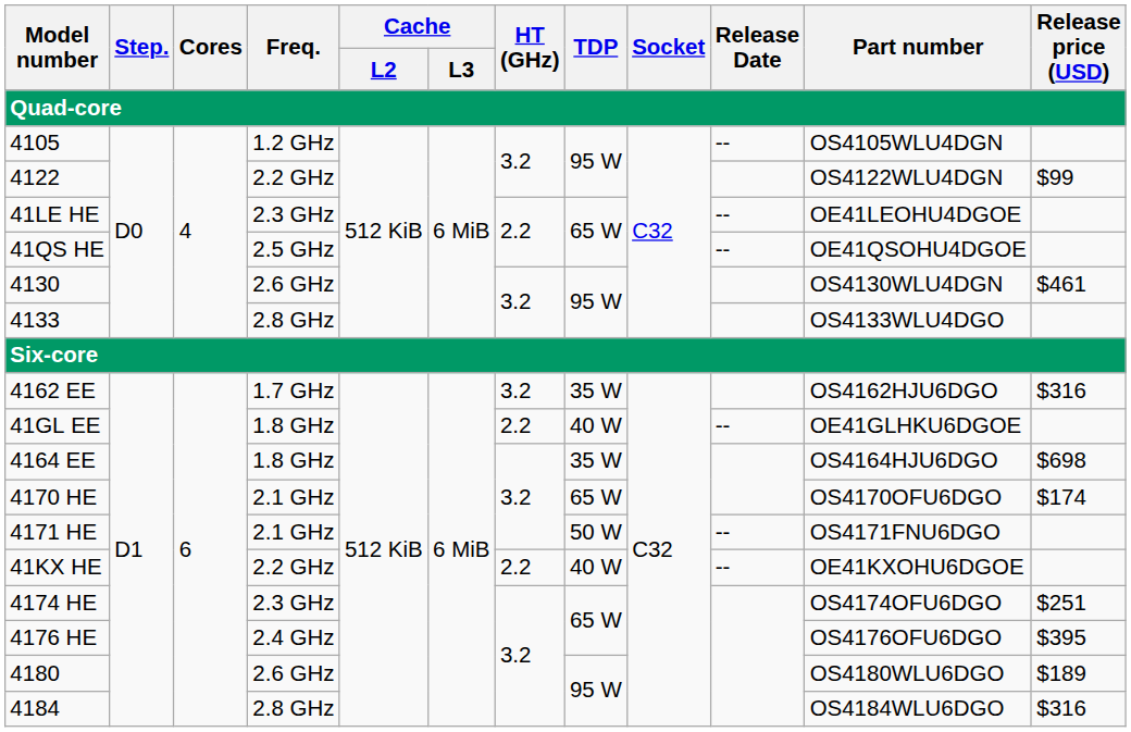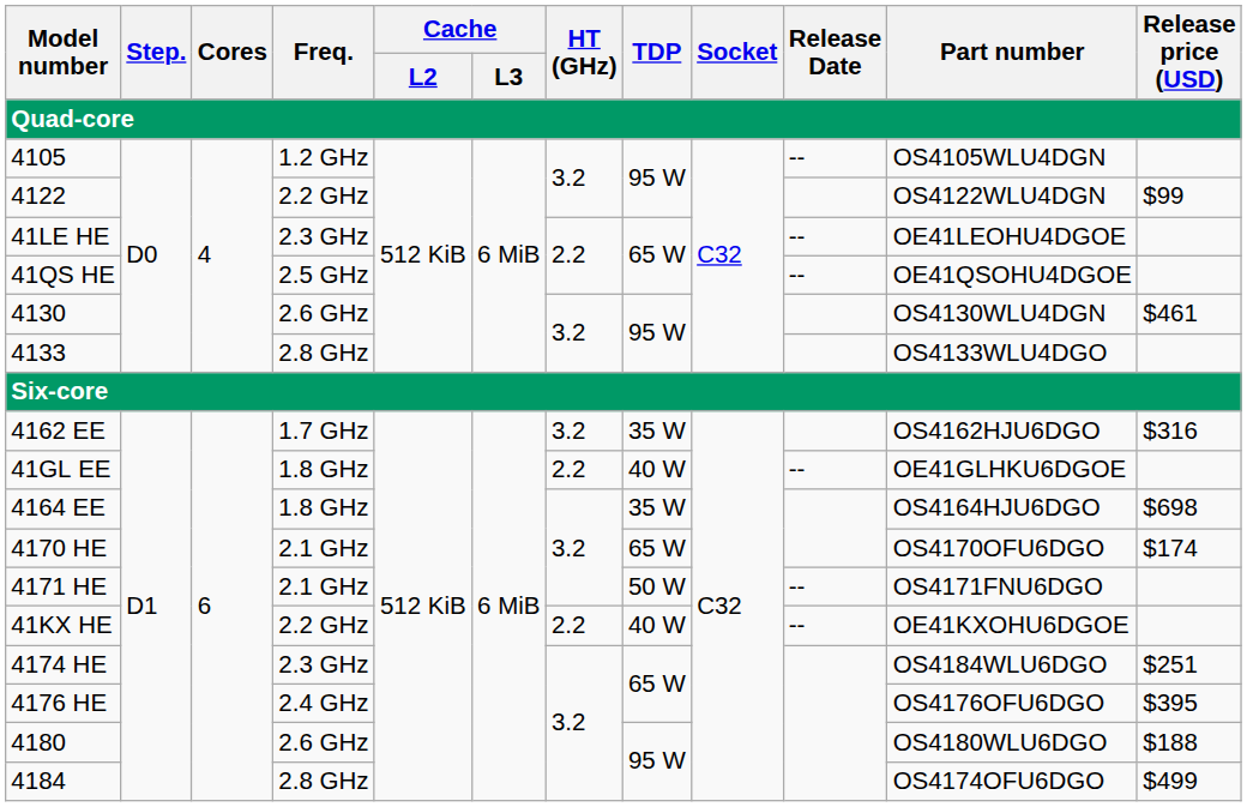4174 HE | Part number: OS4174OFU6DGO -> OS4184WLU6DGO
4180 | Release price (USD): $189 -> $188
4184 | Part number: OS4184WLU6DGO -> OS4174OFU6DGO
4184 | Release price (USD): $316 -> $499
